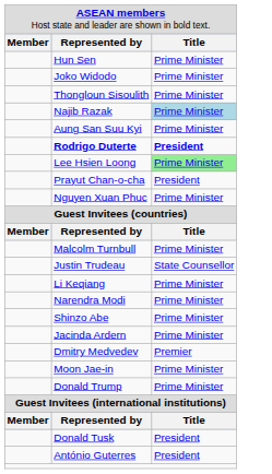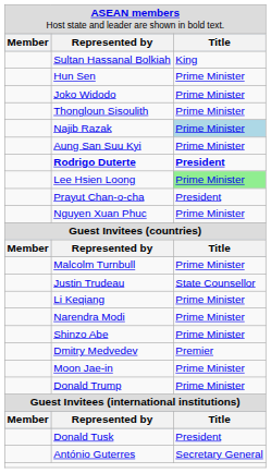+ row: Sultan Hassanal Bolkiah | King
- row: Jacinda Ardern | Prime Minister
António Guterres | column 3: President -> Secretary General
